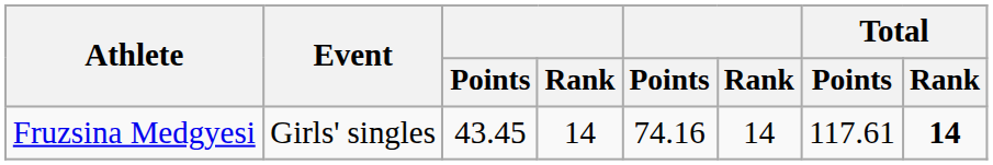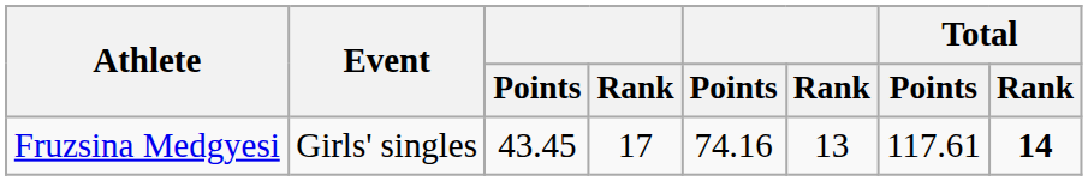Fruzsina Medgyesi | column 4: 14 -> 17
Fruzsina Medgyesi | column 6: 14 -> 13
